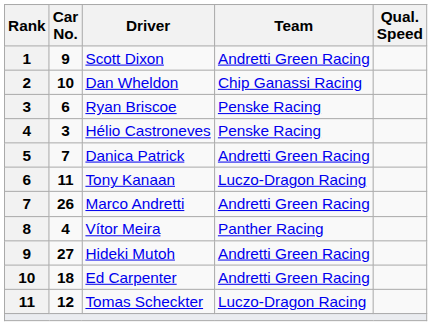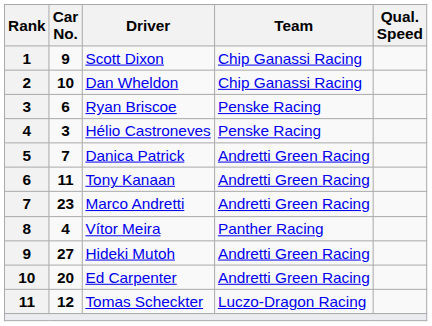Scott Dixon | Team: Andretti Green Racing -> Chip Ganassi Racing
Tony Kanaan | Team: Luczo-Dragon Racing -> Andretti Green Racing
Marco Andretti | Car No.: 26 -> 23
Ed Carpenter | Car No.: 18 -> 20
